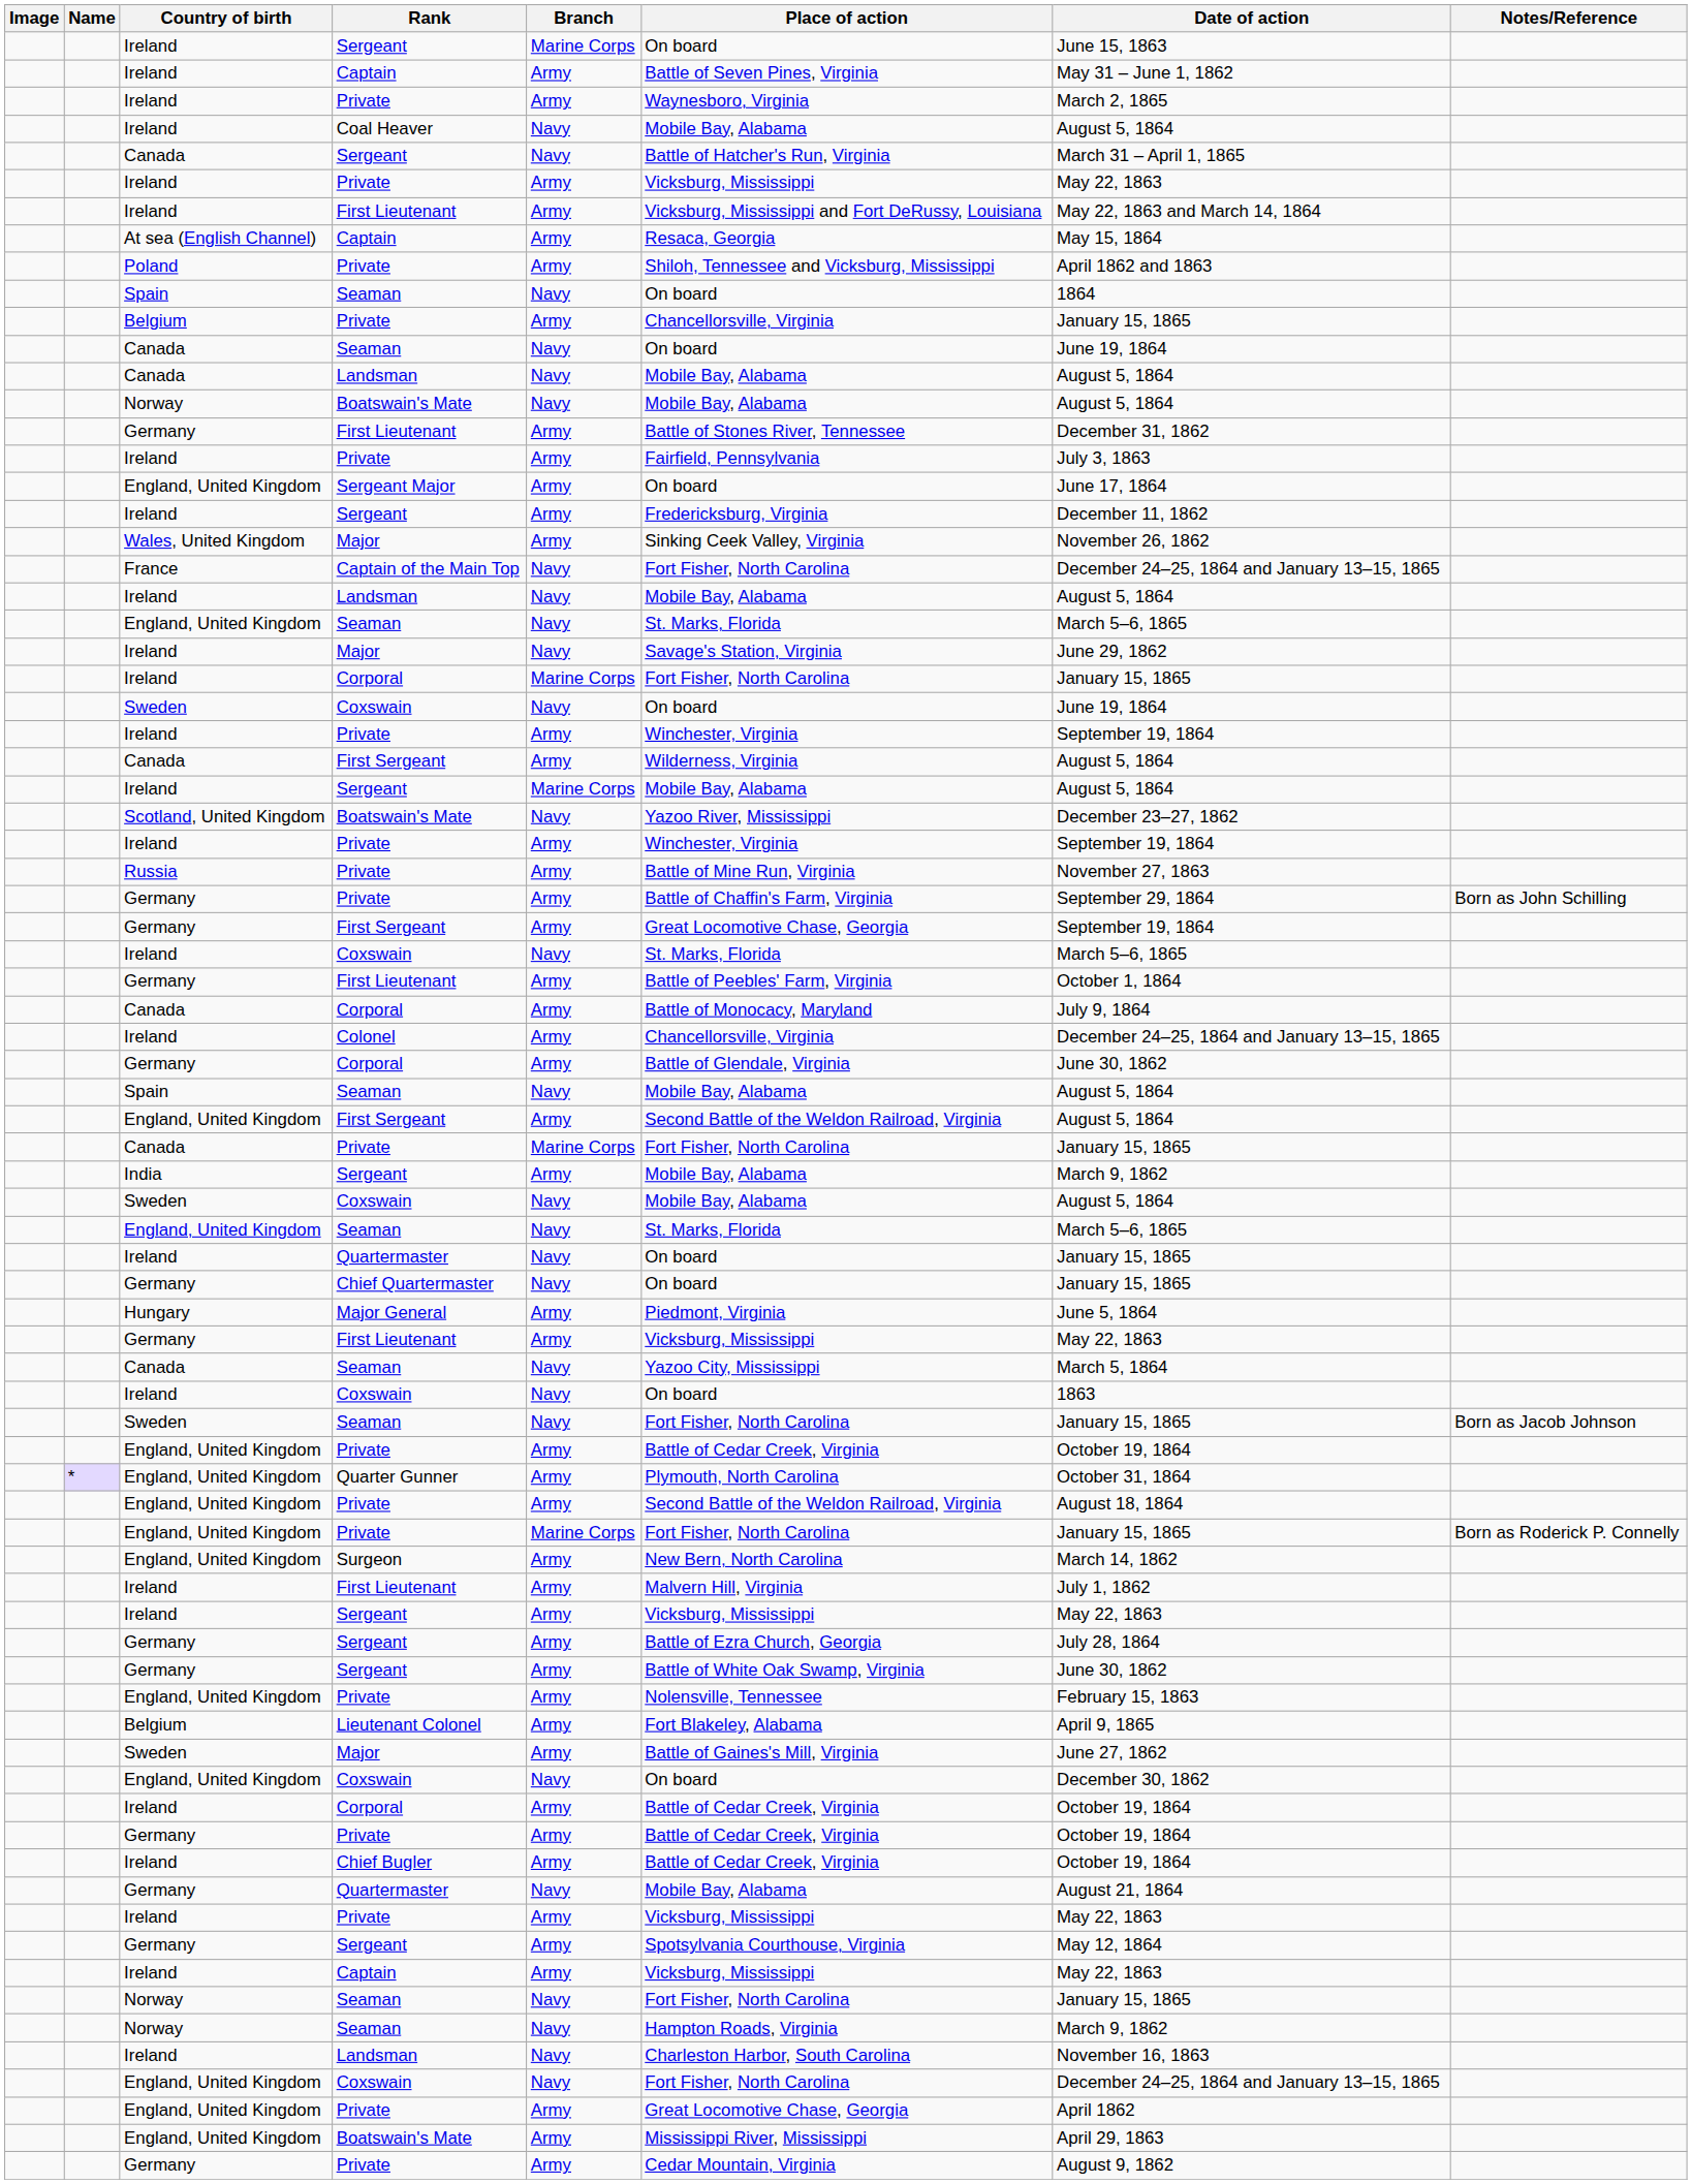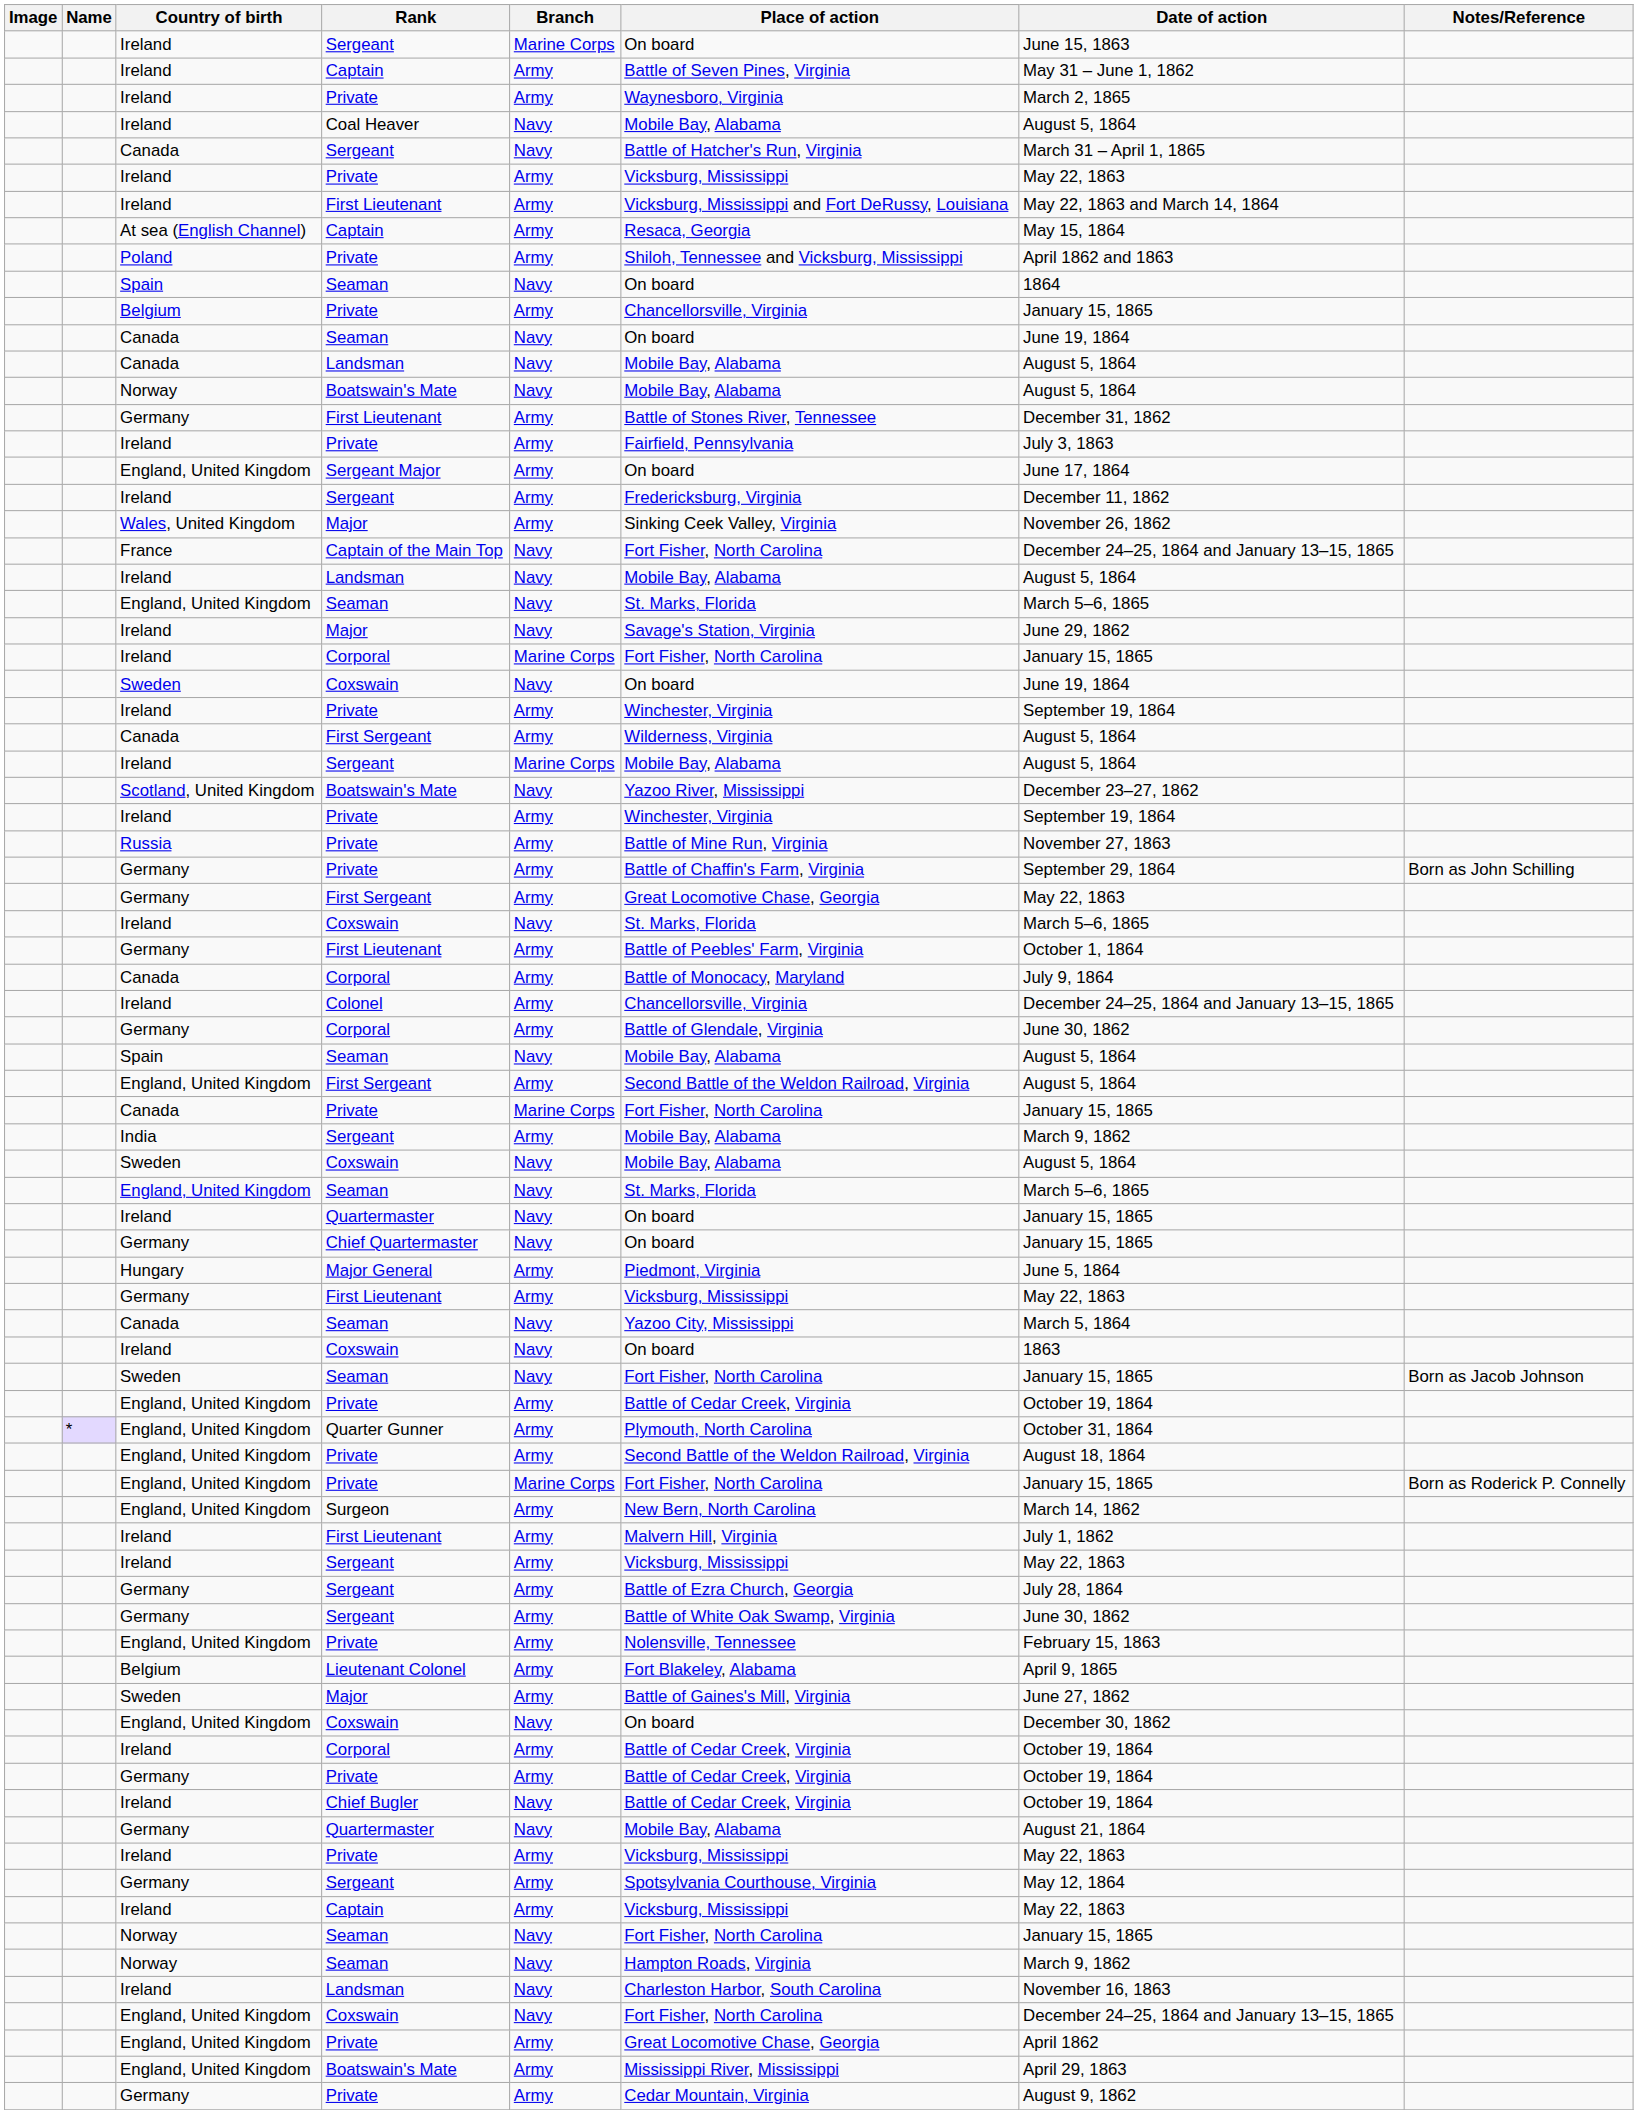Germany / First Sergeant | Date of action: September 19, 1864 -> May 22, 1863
Chief Bugler | Branch: Army -> Navy
